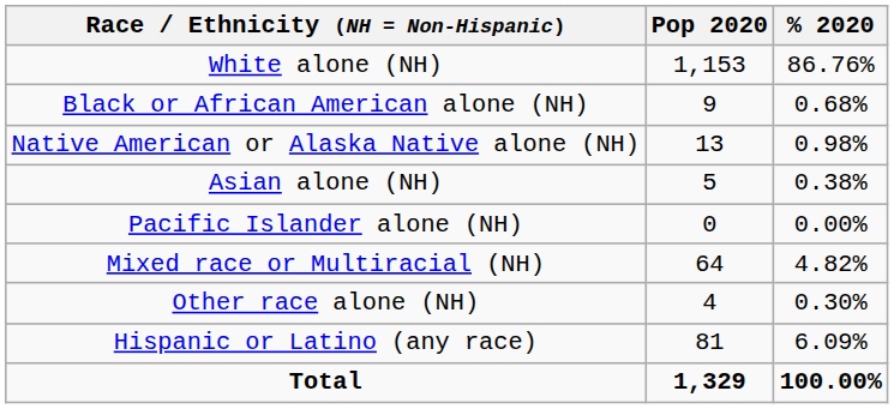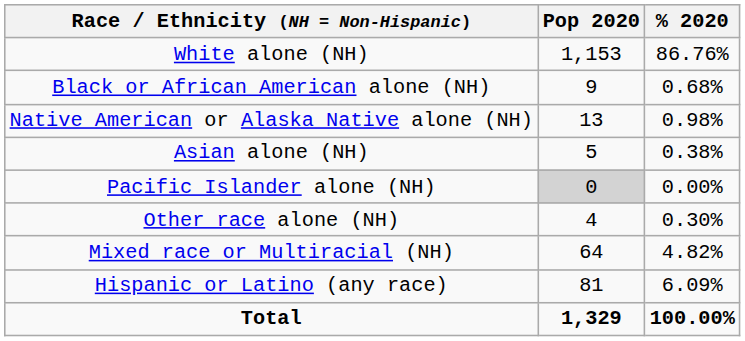Pacific Islander alone (NH) | Pop 2020: no background -> lightgrey background
rows swapped: Other race alone (NH) <-> Mixed race or Multiracial (NH)
